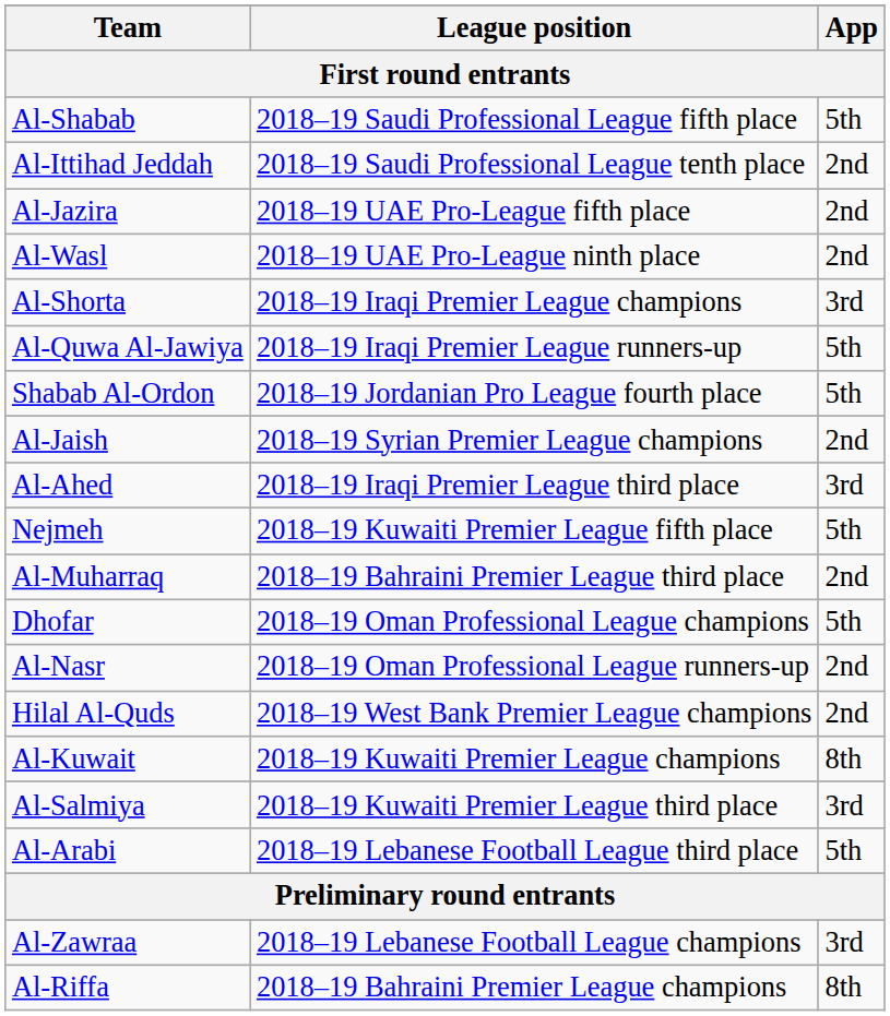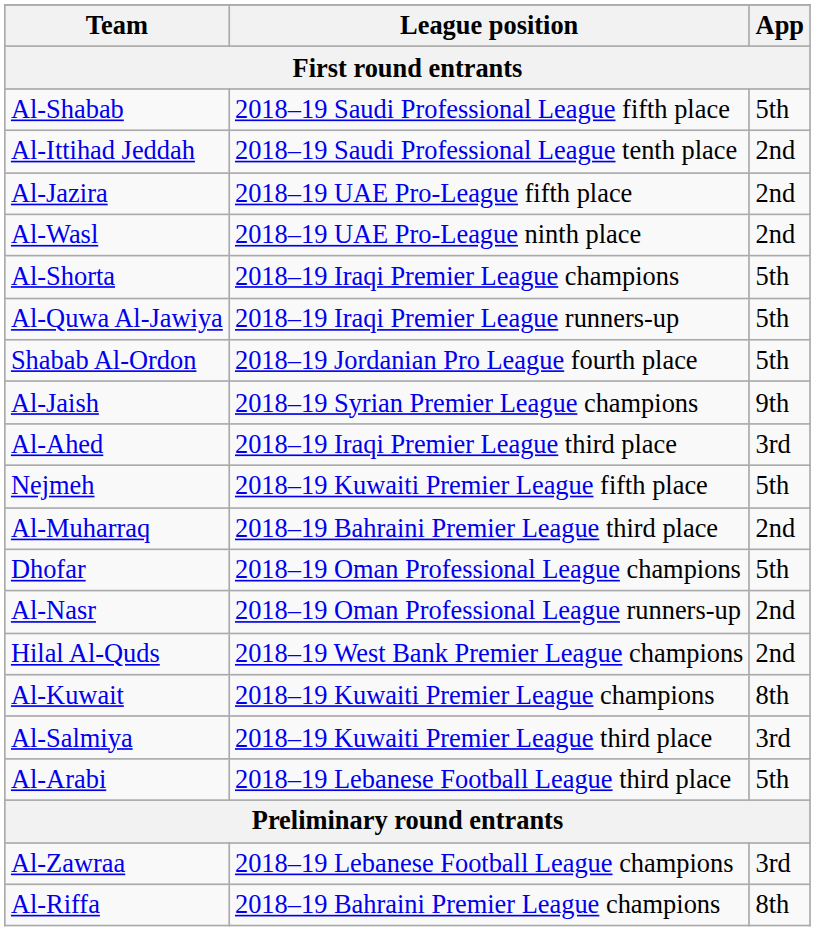Al-Shorta | App: 3rd -> 5th
Al-Jaish | App: 2nd -> 9th
